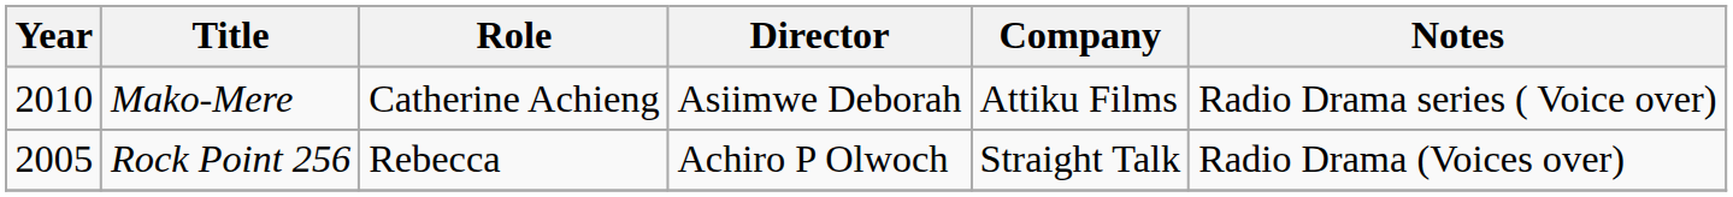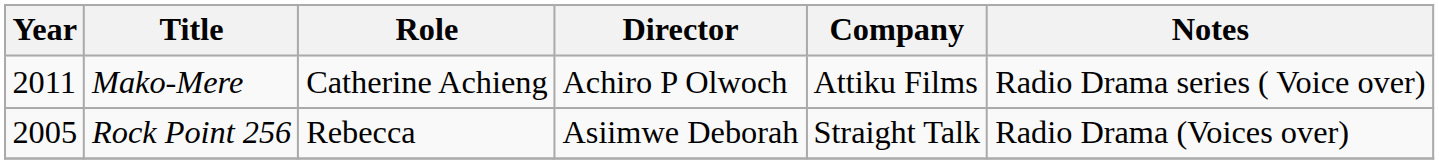Mako-Mere | Year: 2010 -> 2011
Mako-Mere | Director: Asiimwe Deborah -> Achiro P Olwoch
Rock Point 256 | Director: Achiro P Olwoch -> Asiimwe Deborah
